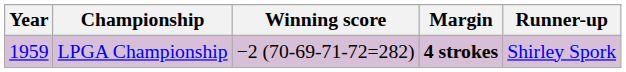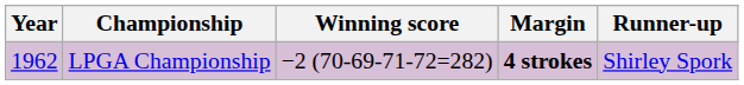LPGA Championship | Year: 1959 -> 1962
